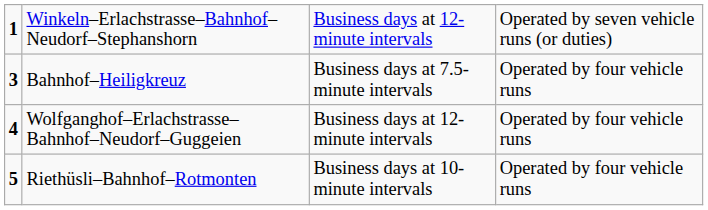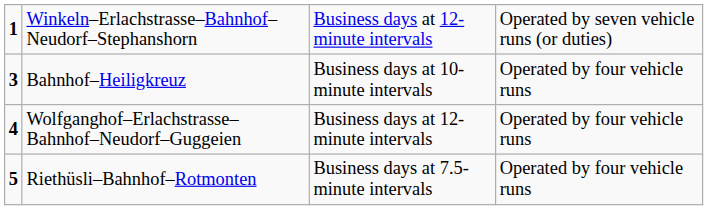Bahnhof–Heiligkreuz | column 3: Business days at 7.5-minute intervals -> Business days at 10-minute intervals
Riethüsli–Bahnhof–Rotmonten | column 3: Business days at 10-minute intervals -> Business days at 7.5-minute intervals
